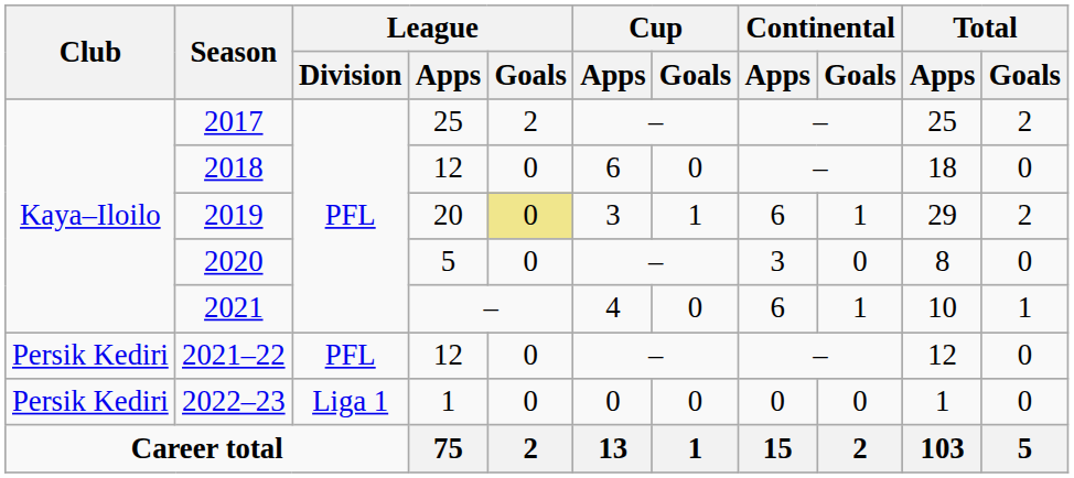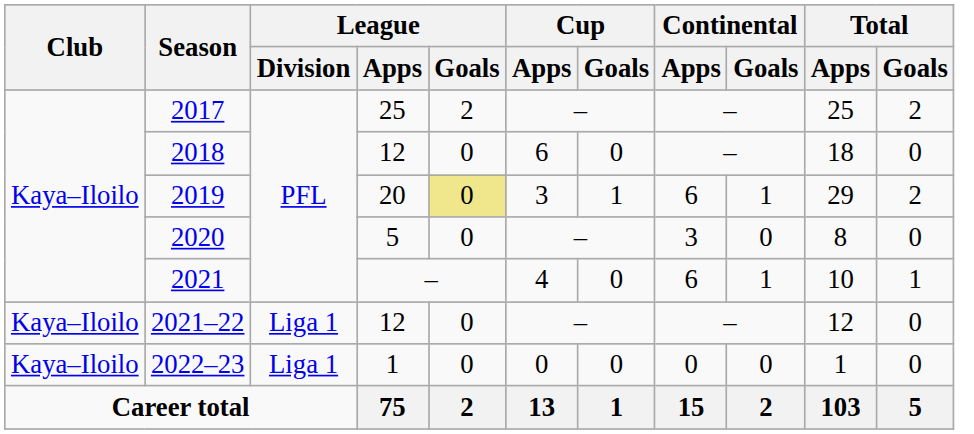2021–22 | Club: Persik Kediri -> Kaya–Iloilo
2021–22 | League / Division: PFL -> Liga 1
2022–23 | Club: Persik Kediri -> Kaya–Iloilo
